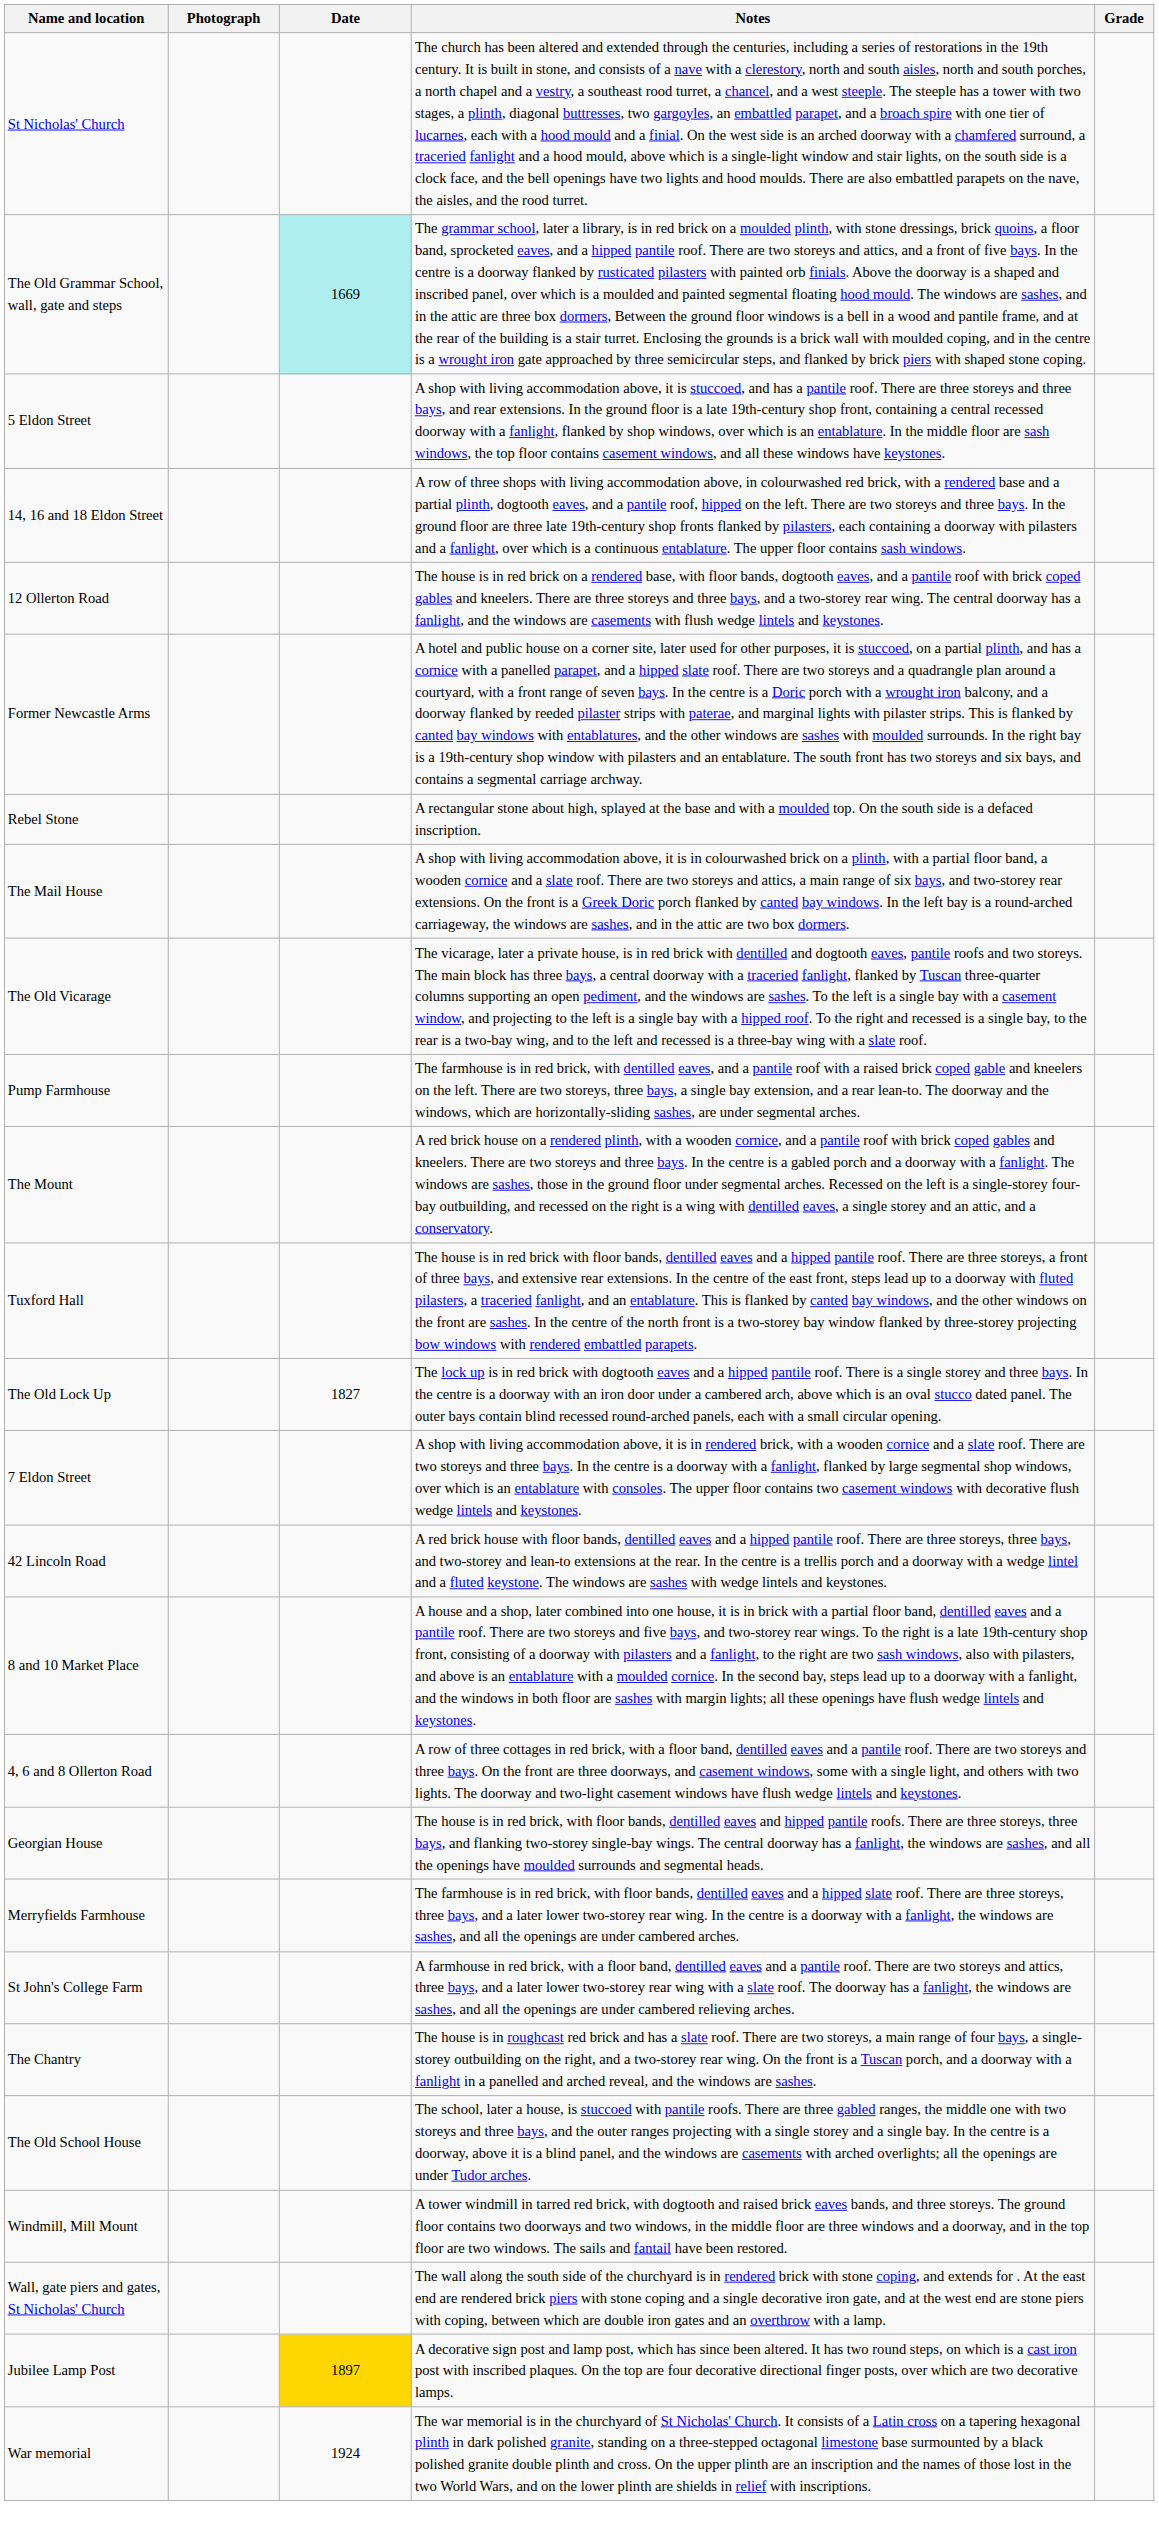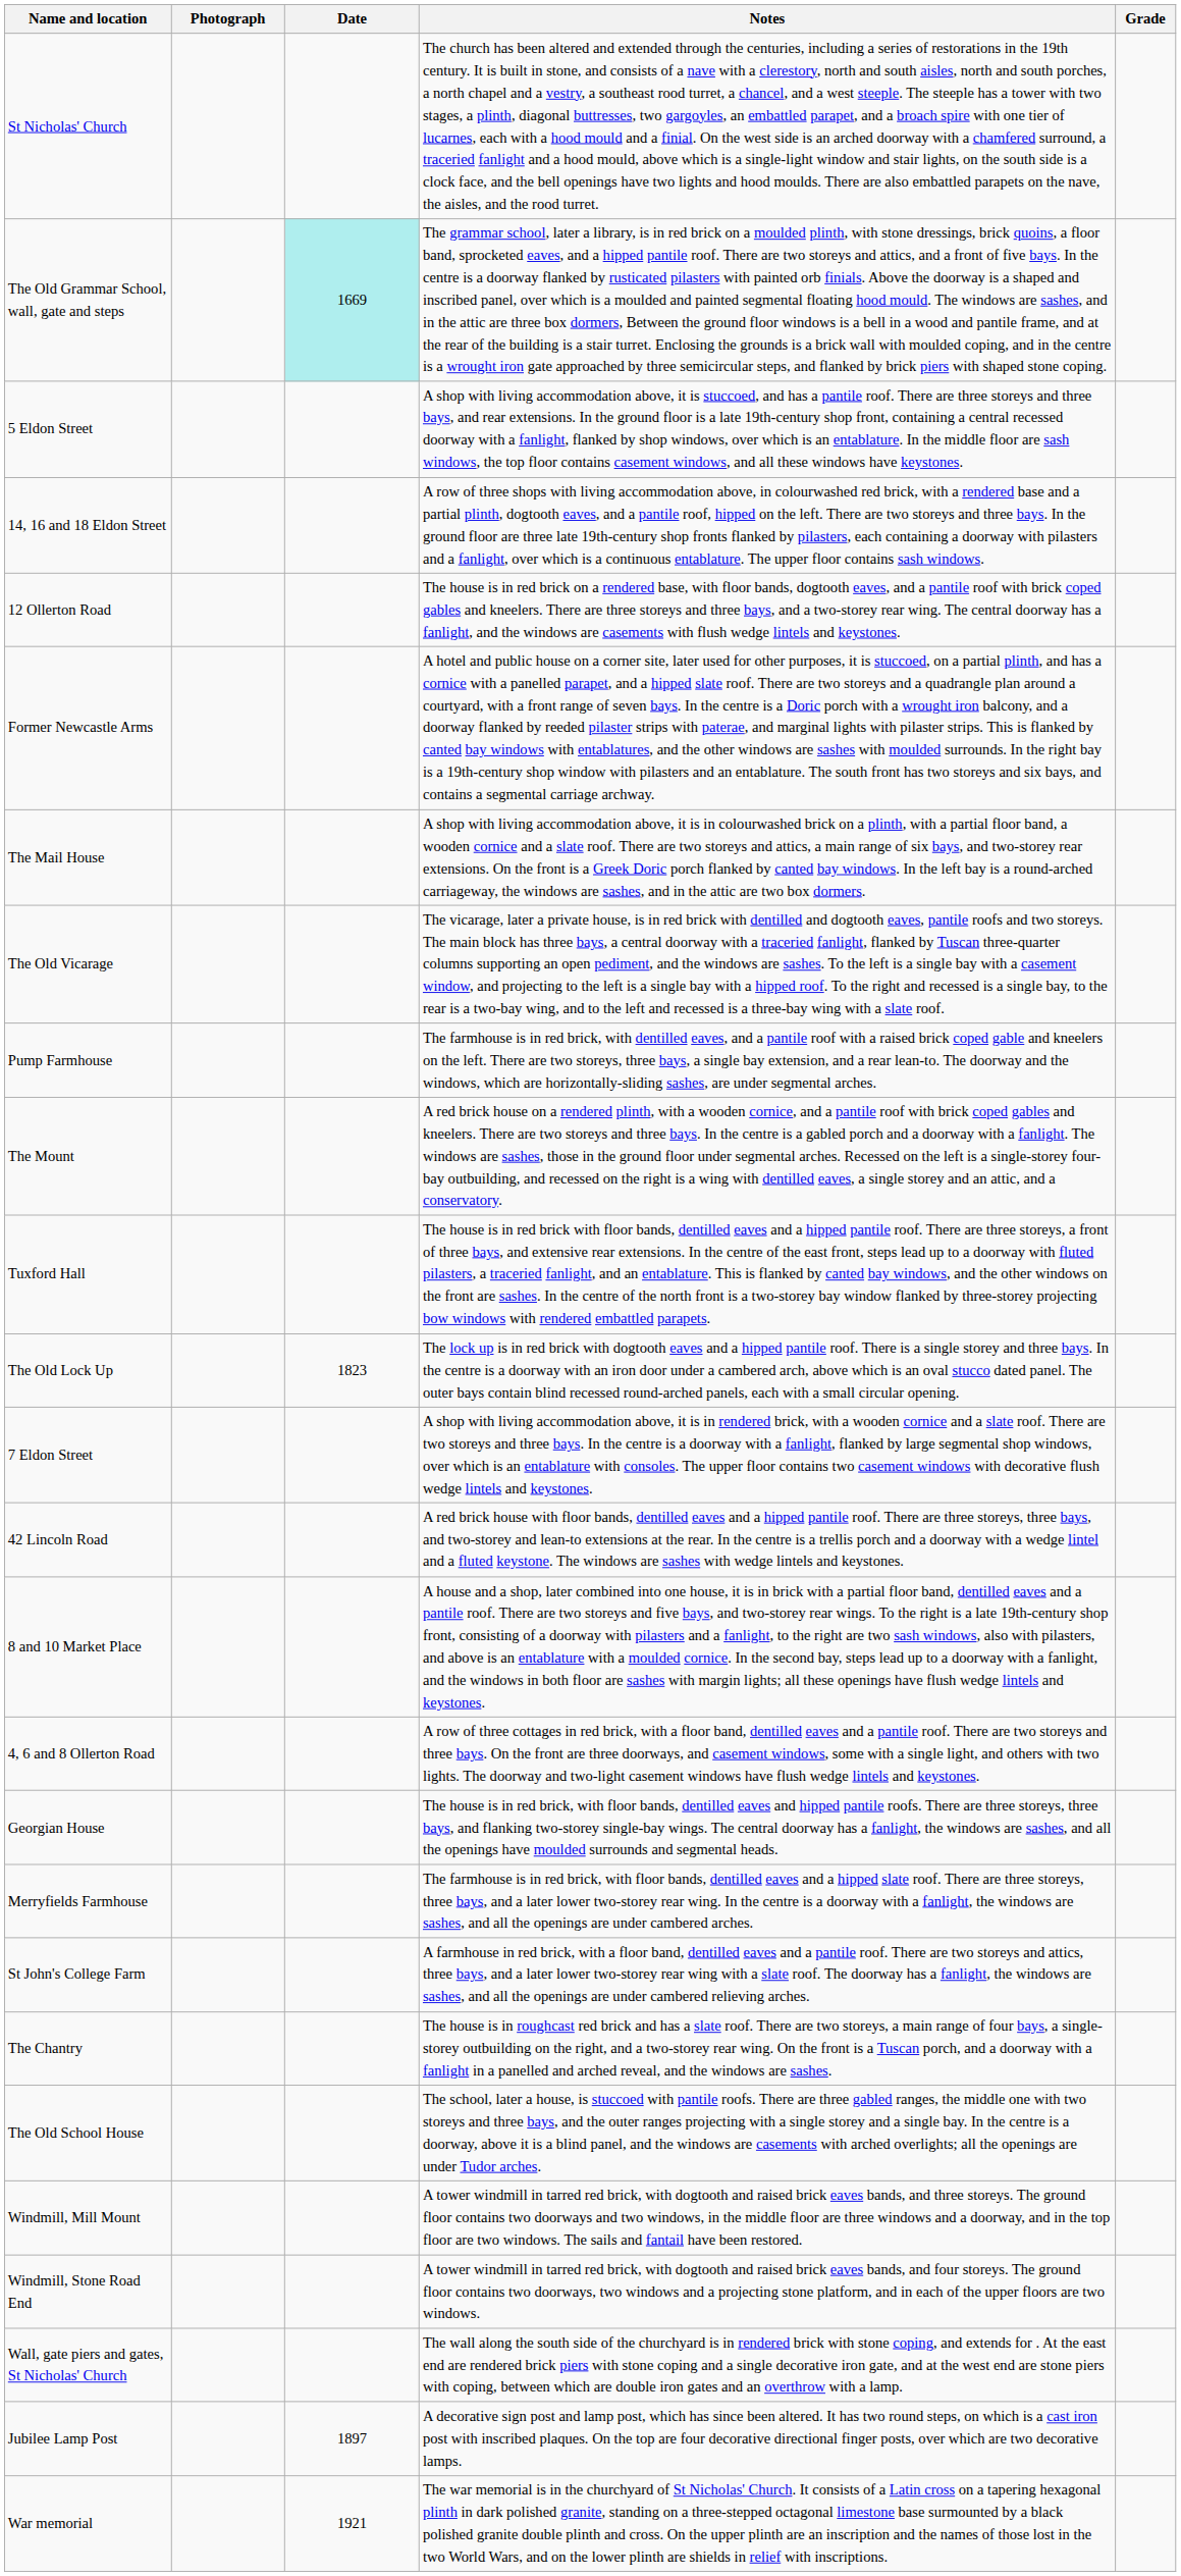- row: Rebel Stone | A rectangular stone about high, splayed at the base and with a moulded top. On the south side is a defaced inscription.
The Old Lock Up | Date: 1827 -> 1823
+ row: Windmill, Stone Road End | A tower windmill in tarred red brick, with dogtooth and raised brick eaves bands, and four storeys. The ground floor contains two doorways, two windows and a projecting stone platform, and in each of the upper floors are two windows.
Jubilee Lamp Post | Date: gold background -> no background
War memorial | Date: 1924 -> 1921
